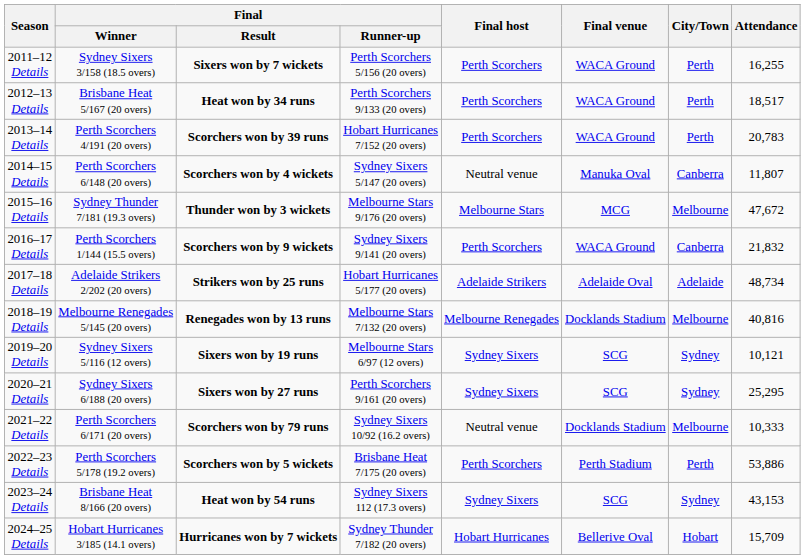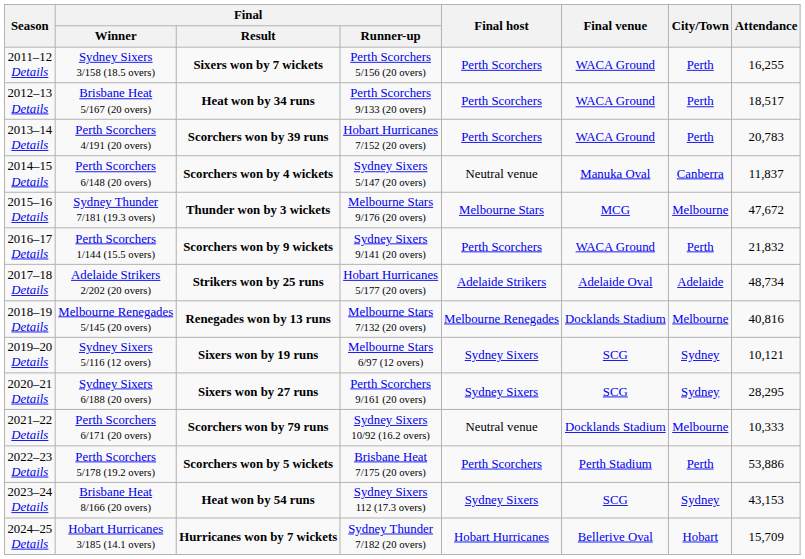2014–15 Details | Attendance: 11,807 -> 11,837
2016–17 Details | City/Town: Canberra -> Perth
2020–21 Details | Attendance: 25,295 -> 28,295
